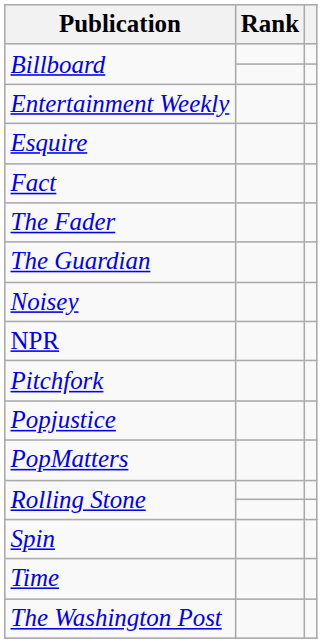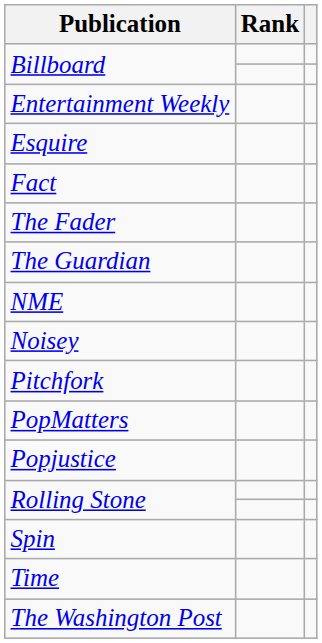+ row: NME
- row: NPR
rows swapped: Popjustice <-> PopMatters
